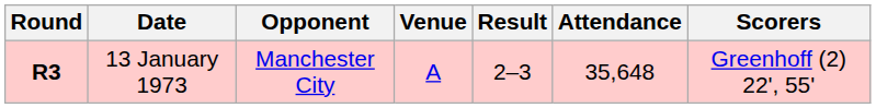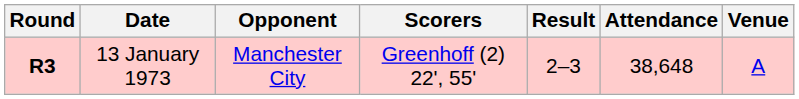columns swapped: Venue <-> Scorers
13 January 1973 | Attendance: 35,648 -> 38,648
